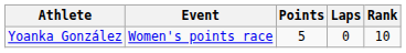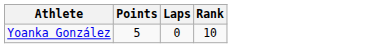- column: Event | Women's points race
